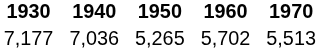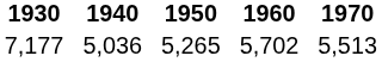7,177 | 1940: 7,036 -> 5,036
